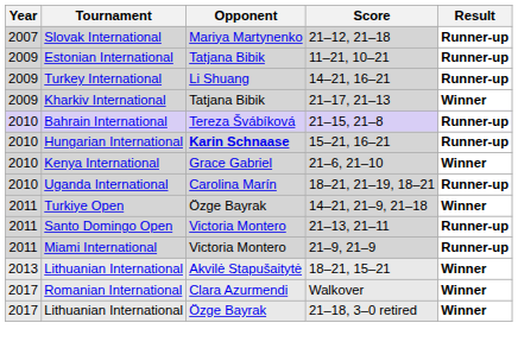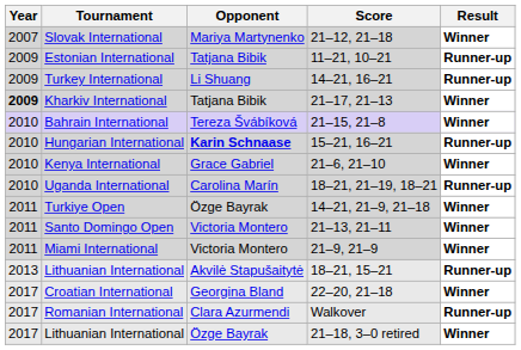Slovak International | Result: Runner-up -> Winner
Kharkiv International | Year: normal -> bold
Bahrain International | Result: Runner-up -> Winner
Santo Domingo Open | Result: Runner-up -> Winner
Miami International | Result: Runner-up -> Winner
Lithuanian International / 18–21, 15–21 | Result: Winner -> Runner-up
+ row: 2017 | Croatian International | Georgina Bland | 22–20, 21–18 | Winner
Romanian International | Result: Winner -> Runner-up
